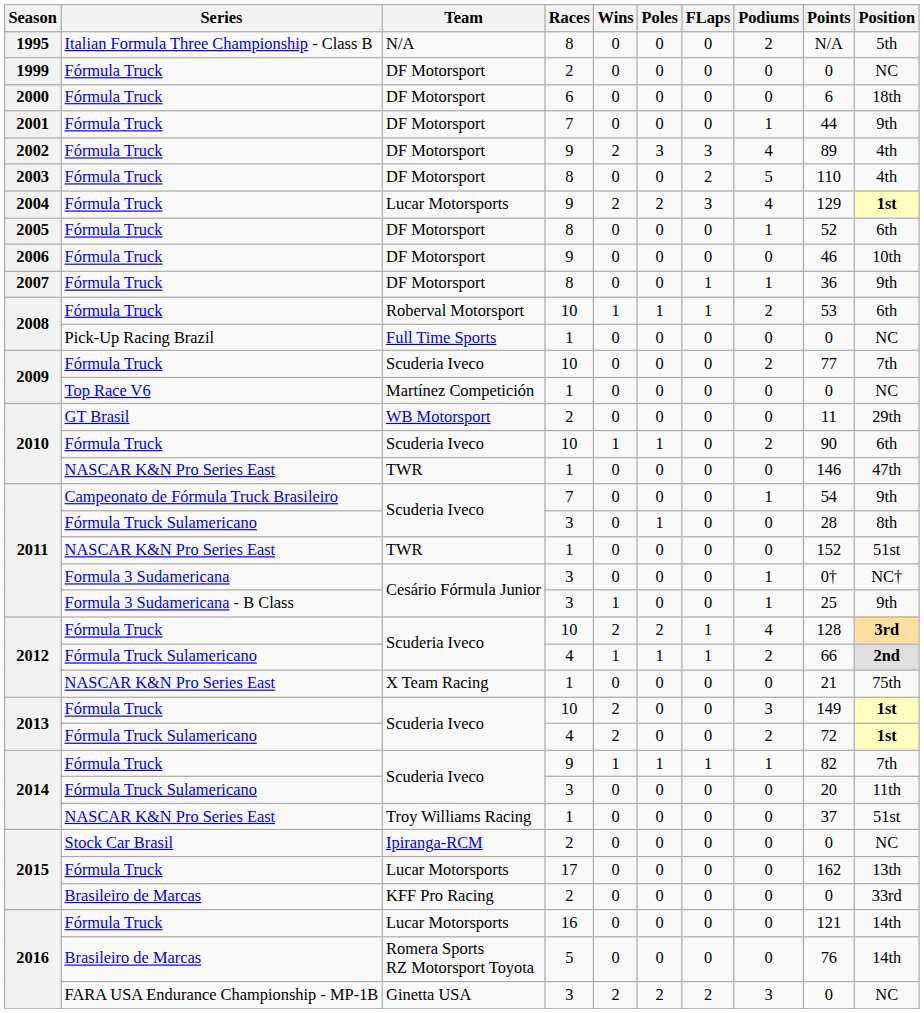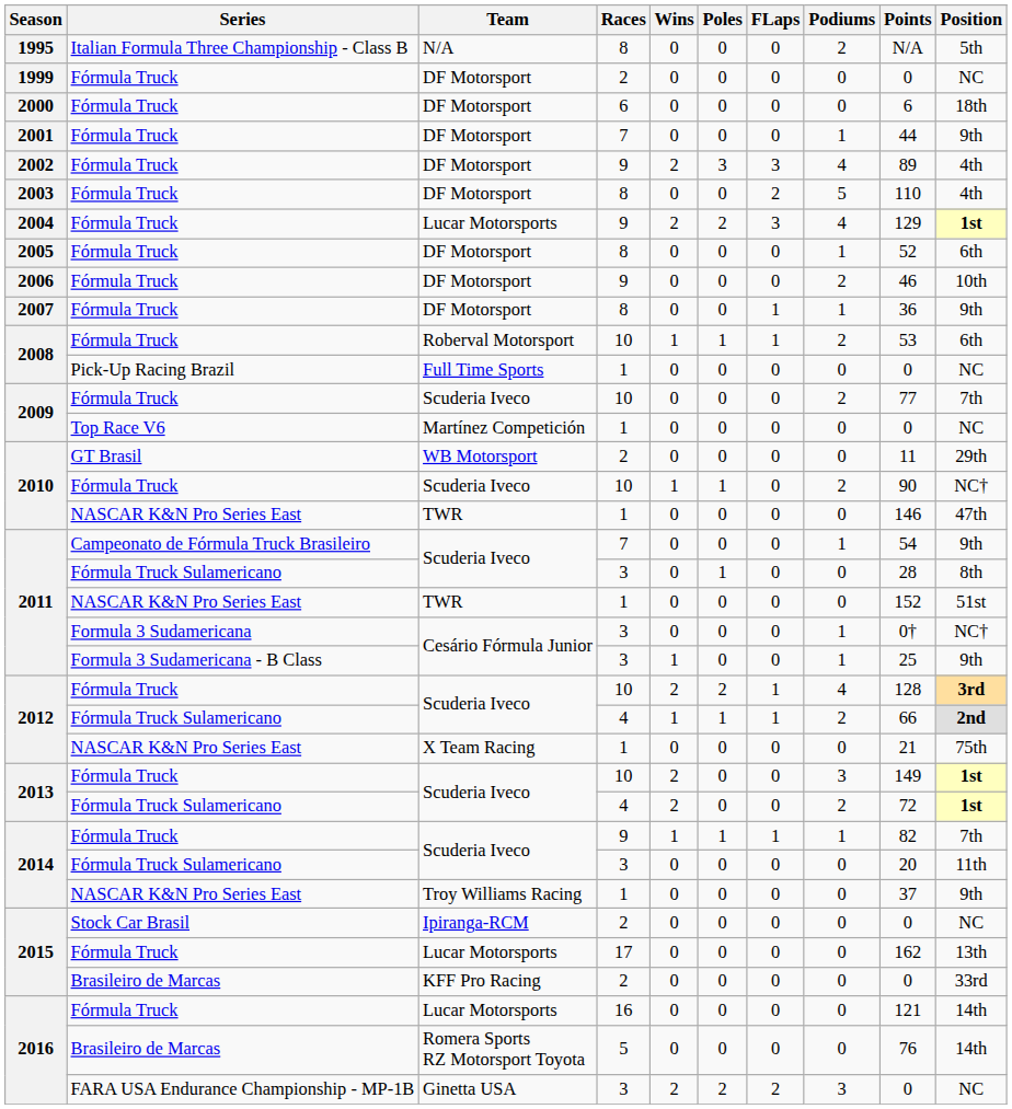2006 | Podiums: 0 -> 2
2010 / Fórmula Truck | Position: 6th -> NC†
2014 / NASCAR K&N Pro Series East | Position: 51st -> 9th
